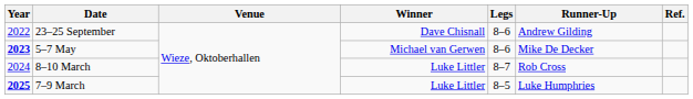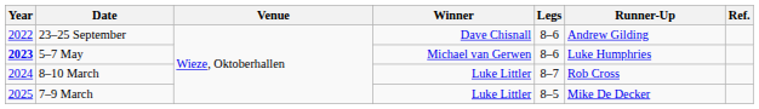5–7 May | Runner-Up: Mike De Decker -> Luke Humphries
7–9 March | Year: bold -> normal
7–9 March | Runner-Up: Luke Humphries -> Mike De Decker
